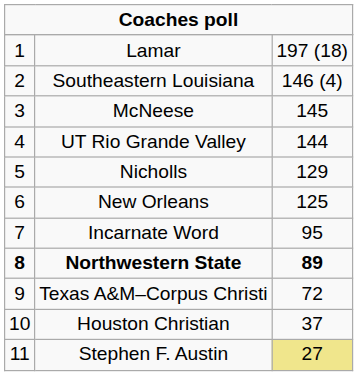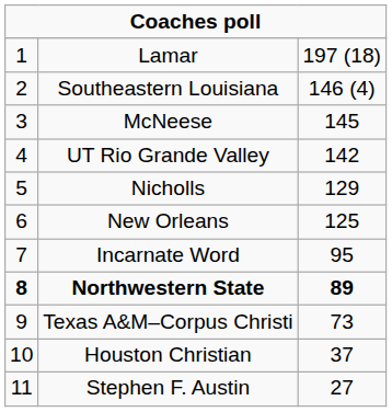UT Rio Grande Valley | column 3: 144 -> 142
Texas A&M–Corpus Christi | column 3: 72 -> 73
Stephen F. Austin | column 3: khaki background -> no background
